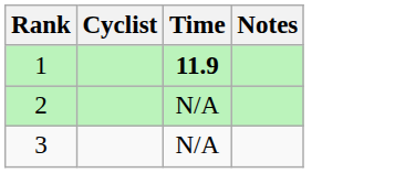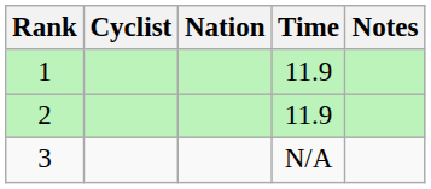+ column: Nation
1 | Time: bold -> normal
2 | Time: N/A -> 11.9
